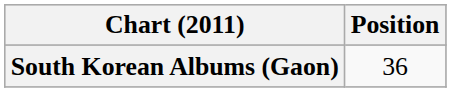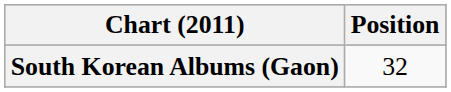South Korean Albums (Gaon) | Position: 36 -> 32
